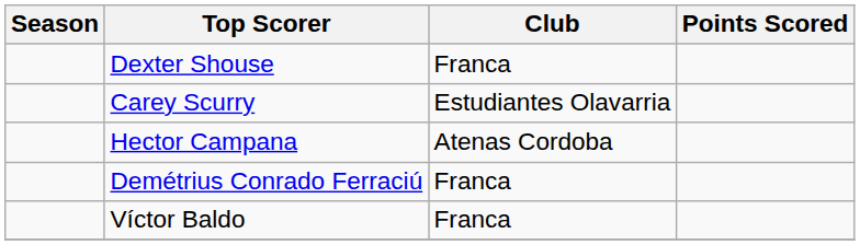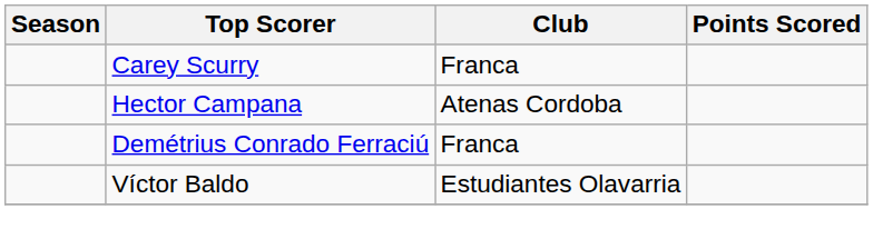- row: Dexter Shouse | Franca
Carey Scurry | Club: Estudiantes Olavarria -> Franca
Víctor Baldo | Club: Franca -> Estudiantes Olavarria
